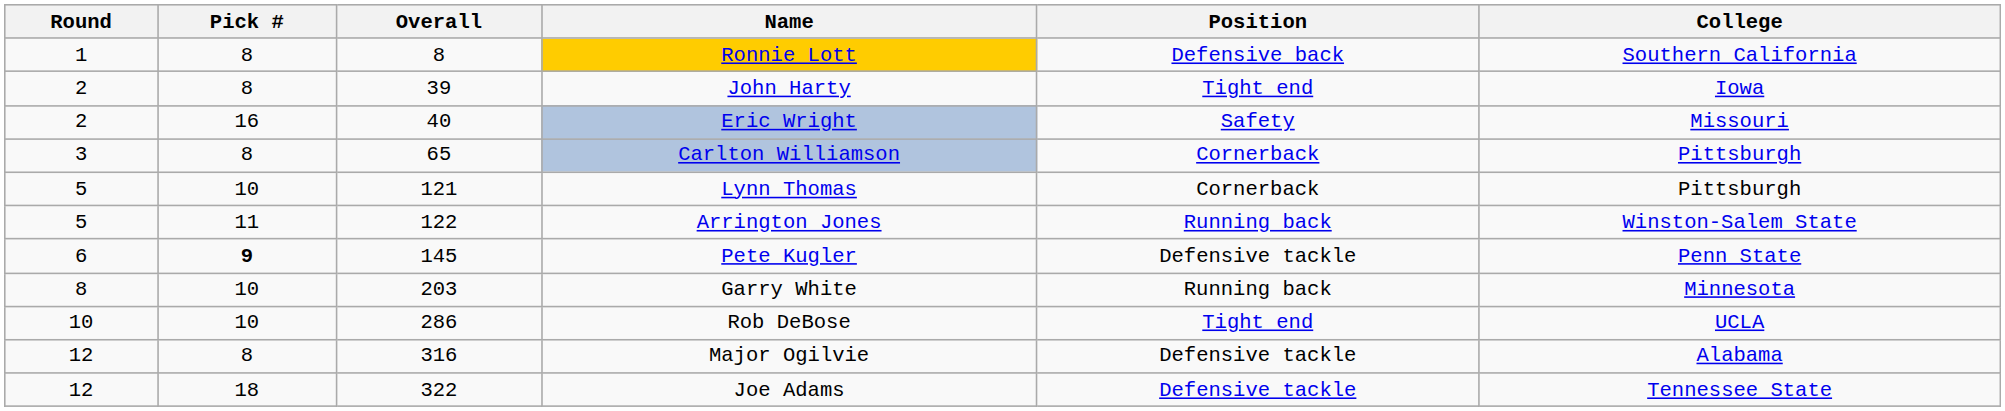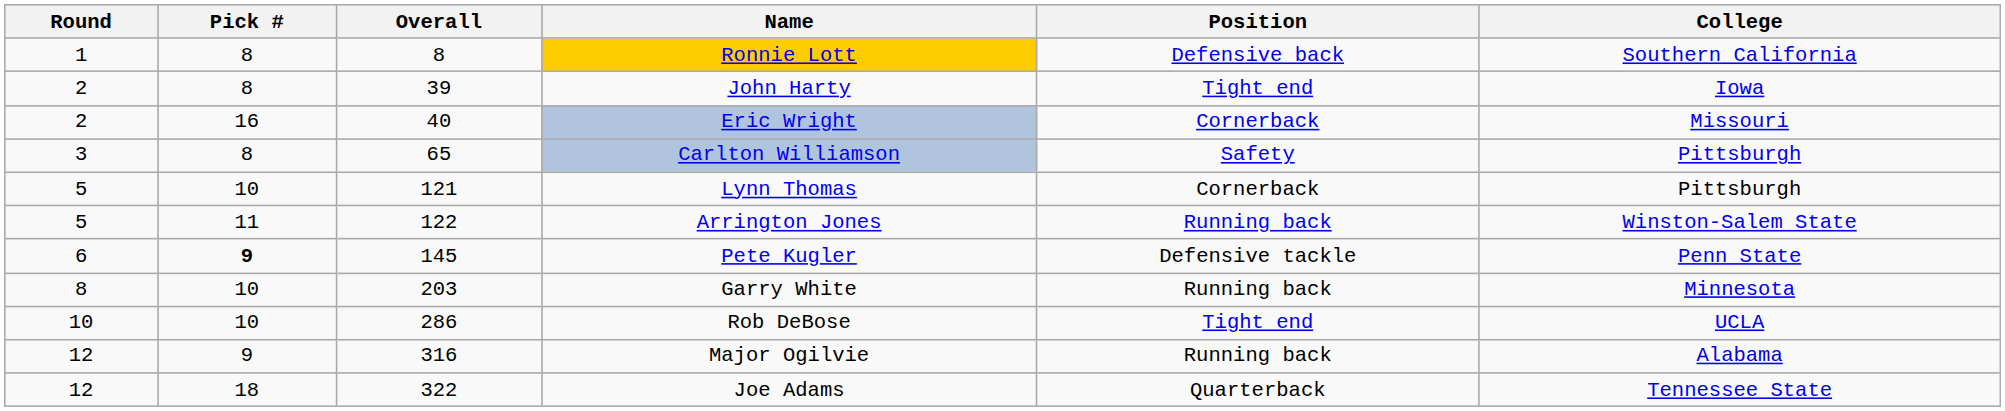Eric Wright | Position: Safety -> Cornerback
Carlton Williamson | Position: Cornerback -> Safety
Major Ogilvie | Pick #: 8 -> 9
Major Ogilvie | Position: Defensive tackle -> Running back
Joe Adams | Position: Defensive tackle -> Quarterback
